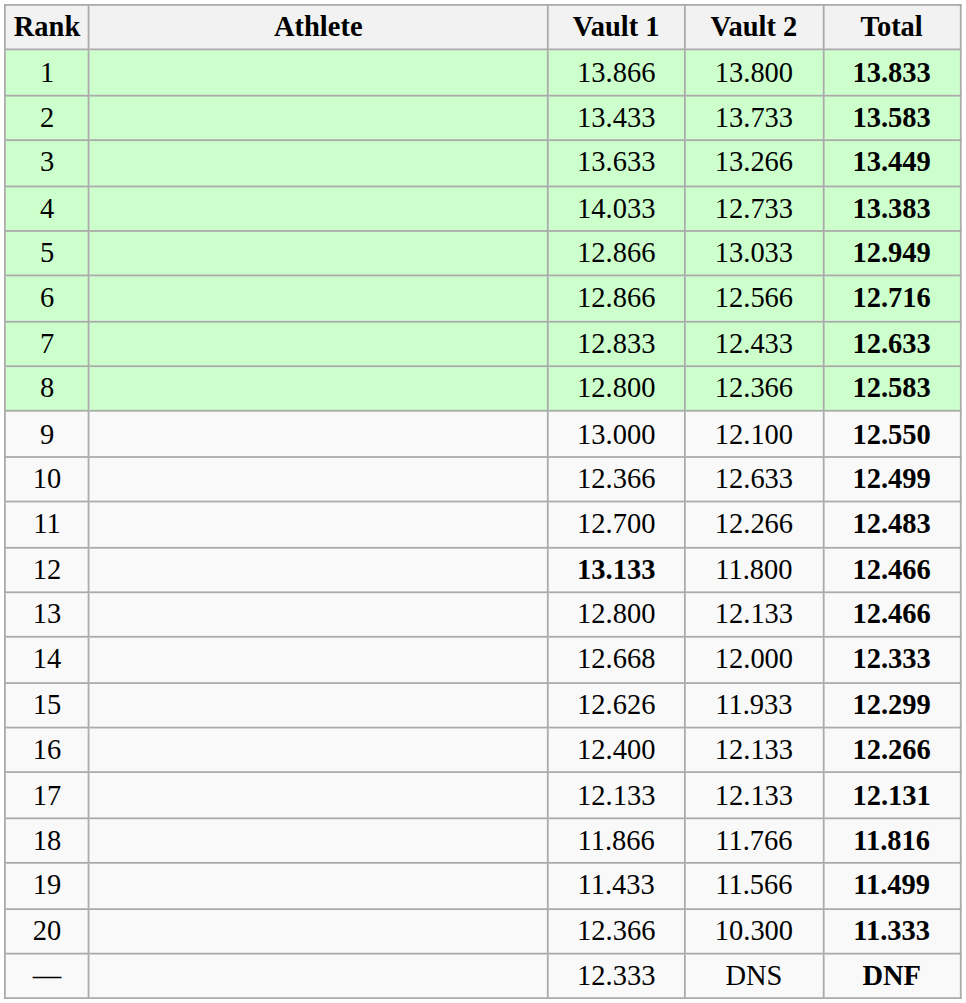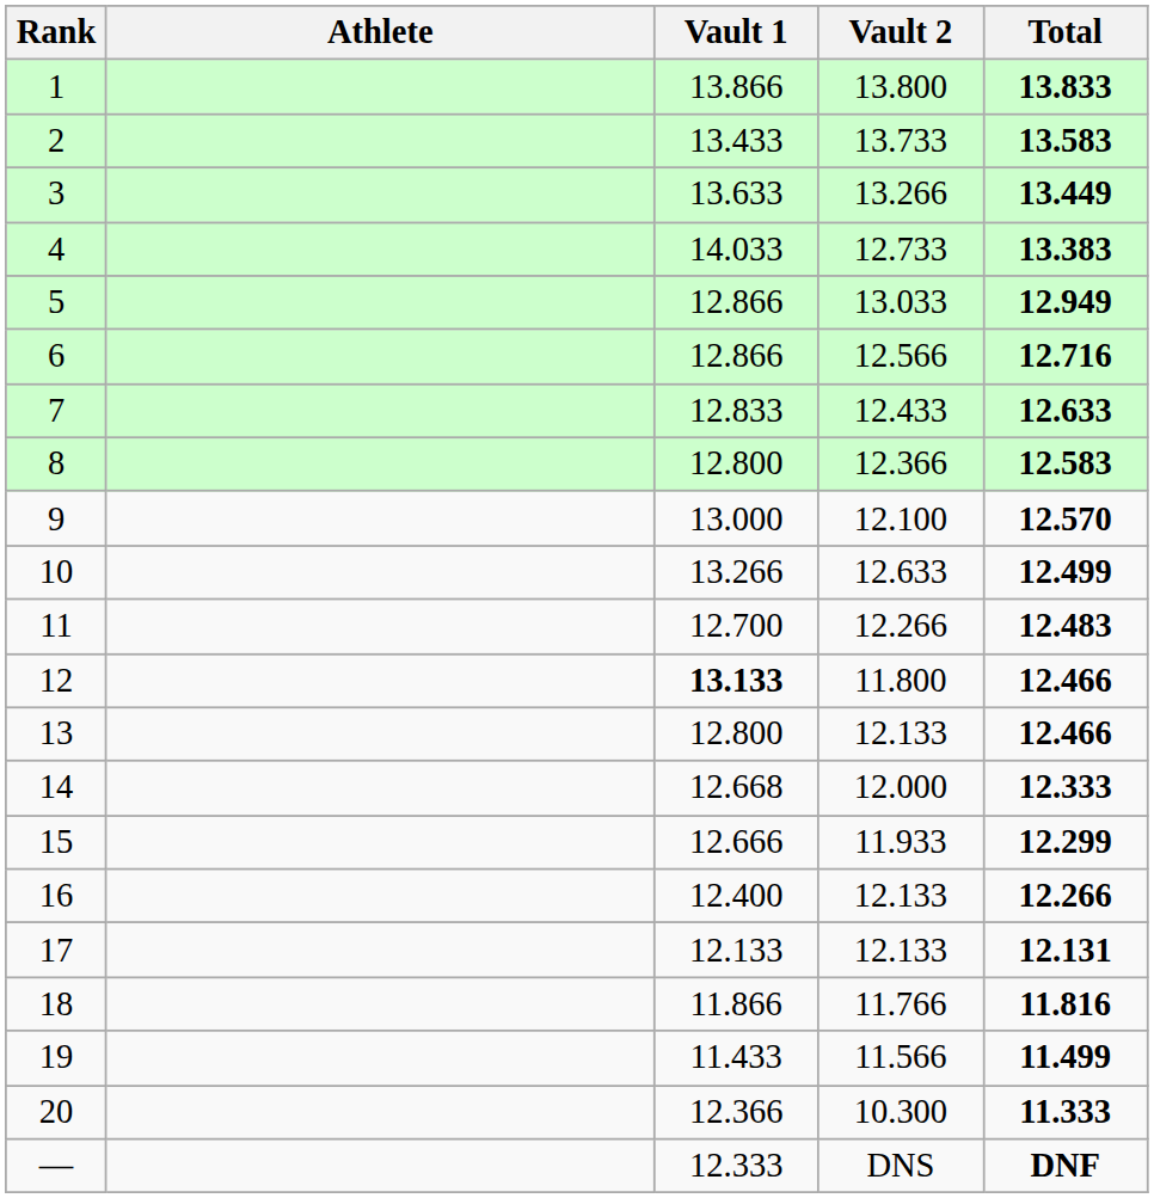9 | Total: 12.550 -> 12.570
10 | Vault 1: 12.366 -> 13.266
15 | Vault 1: 12.626 -> 12.666
